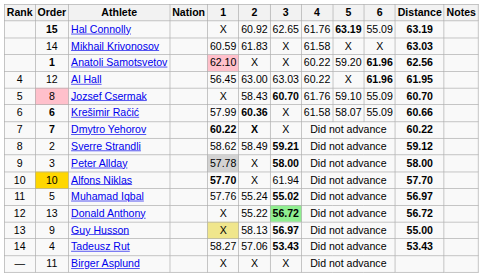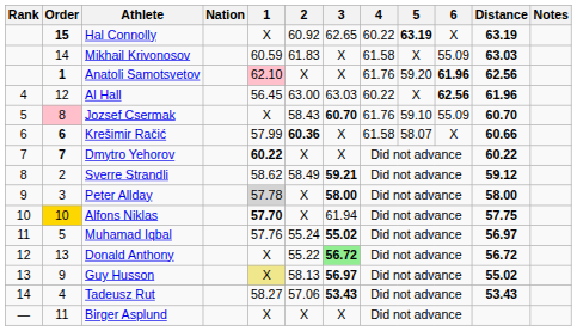Hal Connolly | 4: 61.76 -> 60.22
Hal Connolly | 6: 55.09 -> X
Mikhail Krivonosov | 6: X -> 55.09
Anatoli Samotsvetov | 4: 60.22 -> 61.76
Al Hall | 6: 61.96 -> 62.56
Al Hall | Distance: 61.95 -> 61.96
Krešimir Račić | 6: 55.09 -> X
Dmytro Yehorov | 2: bold -> normal
Alfons Niklas | Distance: 57.70 -> 57.75
Guy Husson | Distance: 55.00 -> 55.02
